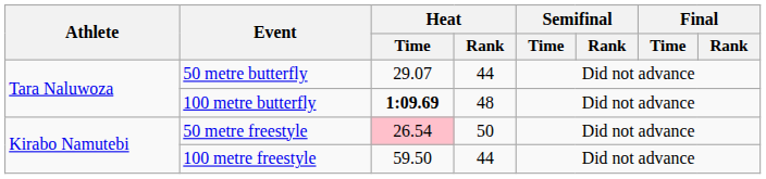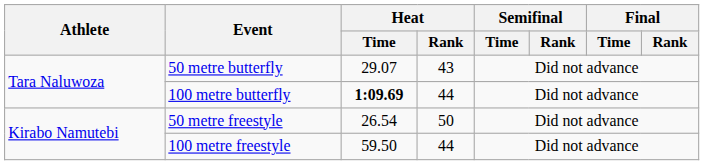50 metre butterfly | Heat / Rank: 44 -> 43
100 metre butterfly | Heat / Rank: 48 -> 44
50 metre freestyle | Heat / Time: pink background -> no background
